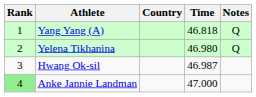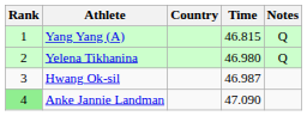Yang Yang (A) | Time: 46.818 -> 46.815
Anke Jannie Landman | Time: 47.000 -> 47.090
